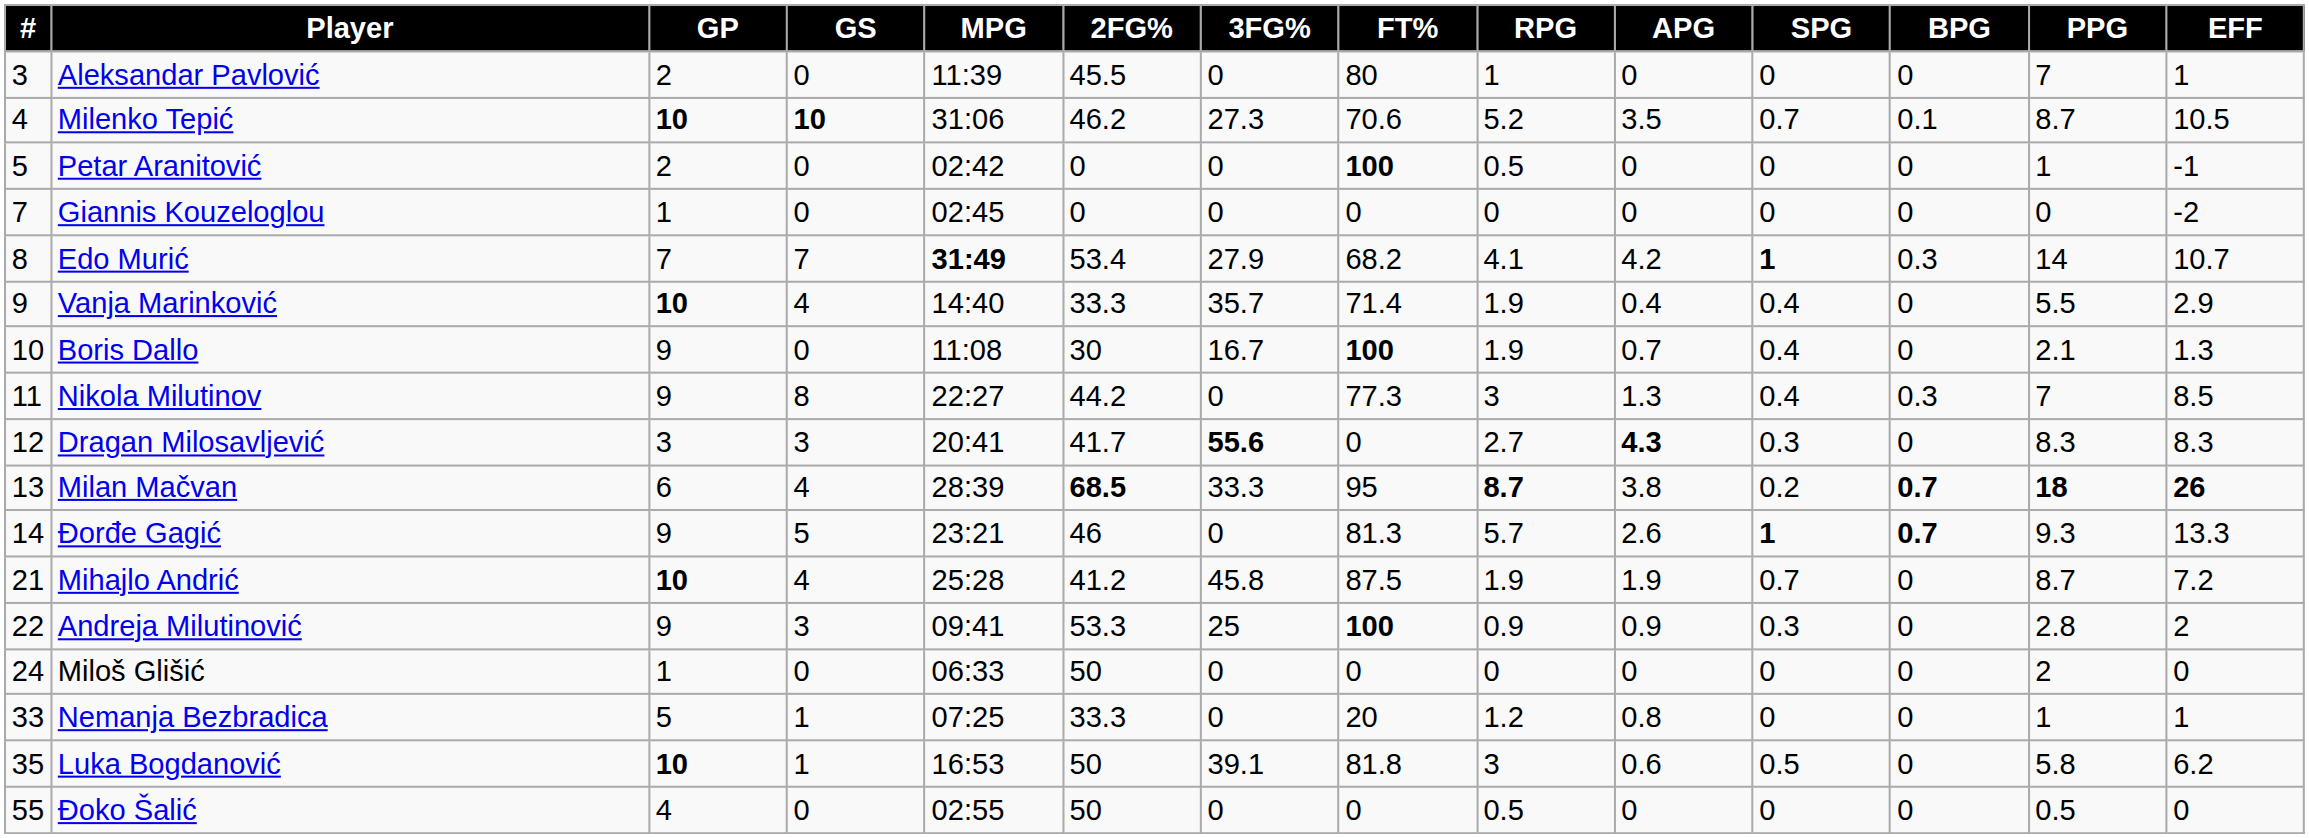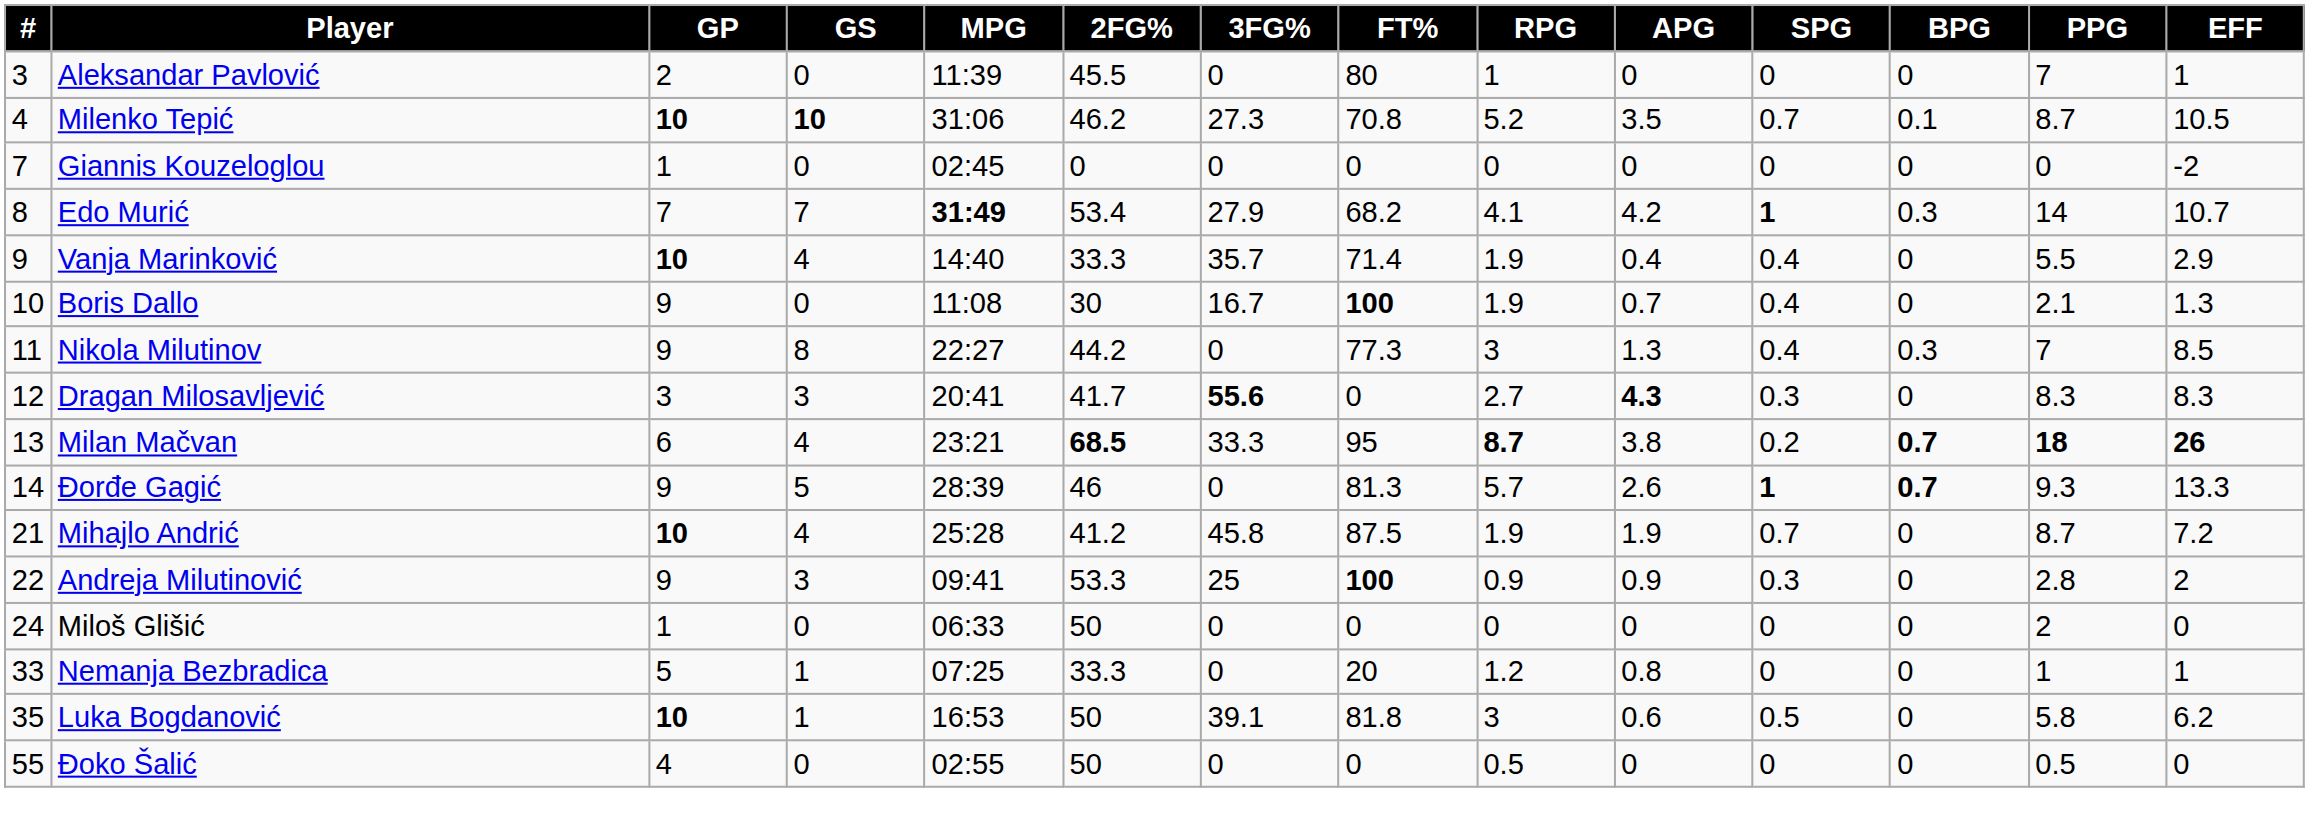Milenko Tepić | FT%: 70.6 -> 70.8
- row: 5 | Petar Aranitović | 2 | 0 | 02:42 | 0 | 0 | 100 | 0.5 | 0 | 0 | 0 | 1 | -1
Milan Mačvan | MPG: 28:39 -> 23:21
Đorđe Gagić | MPG: 23:21 -> 28:39
